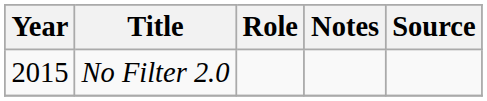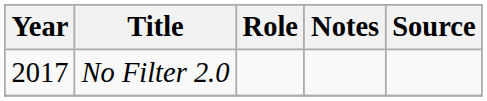No Filter 2.0 | Year: 2015 -> 2017
